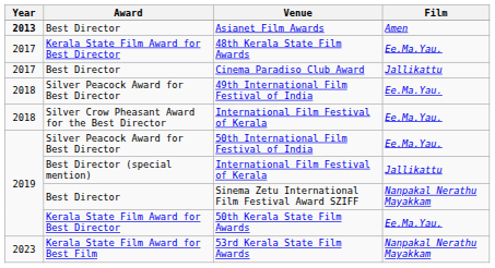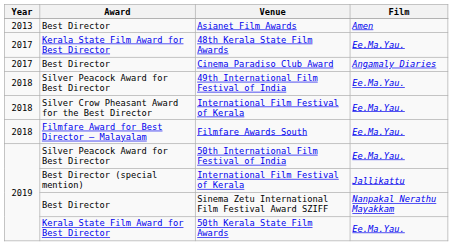Asianet Film Awards | Year: bold -> normal
Cinema Paradiso Club Award | Film: Jallikattu -> Angamaly Diaries
+ row: 2018 | Filmfare Award for Best Director – Malayalam | Filmfare Awards South | Ee.Ma.Yau.
- row: 2023 | Kerala State Film Award for Best Film | 53rd Kerala State Film Awards | Nanpakal Nerathu Mayakkam
